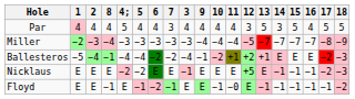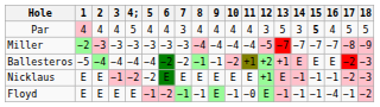columns swapped: 3 <-> 8
Par | 15: normal -> bold
Nicklaus | 12: +5 -> +1
Floyd | 16: −1 -> −4
